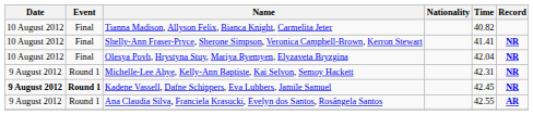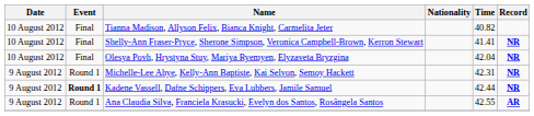Kadene Vassell, Dafne Schippers, Eva Lubbers, Jamile Samuel | Date: bold -> normal
Kadene Vassell, Dafne Schippers, Eva Lubbers, Jamile Samuel | Time: 42.45 -> 42.44
